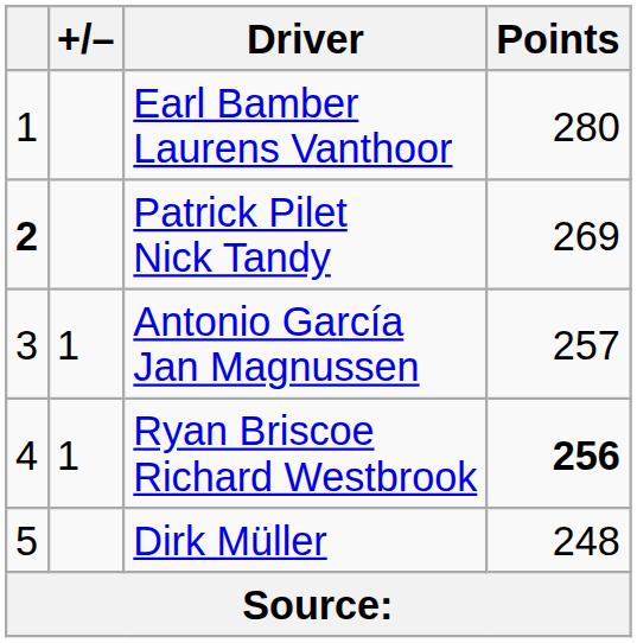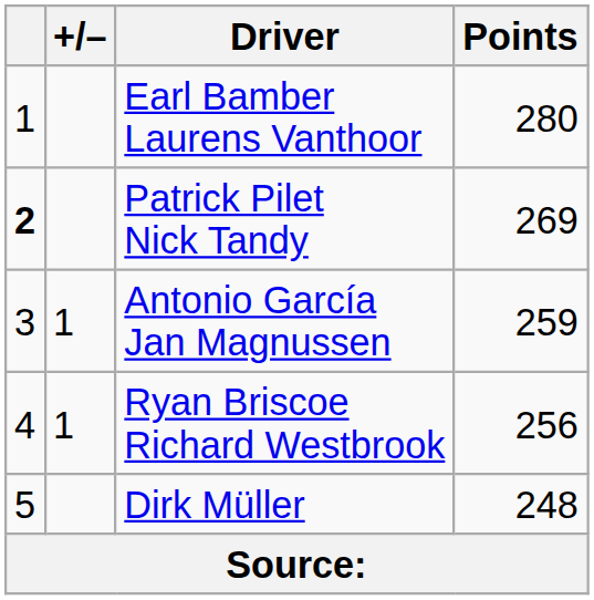Antonio García Jan Magnussen | Points: 257 -> 259
Ryan Briscoe Richard Westbrook | Points: bold -> normal
